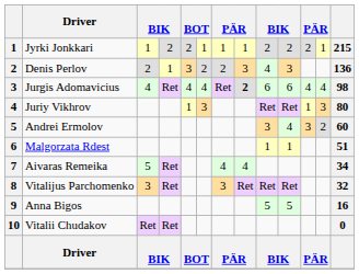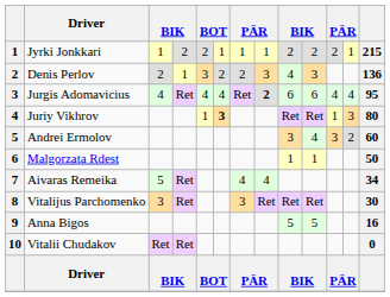Jurgis Adomavicius | column 13: 98 -> 95
Juriy Vikhrov | column 6: normal -> bold
Malgorzata Rdest | column 13: 51 -> 50
Vitalijus Parchomenko | column 13: 32 -> 30
